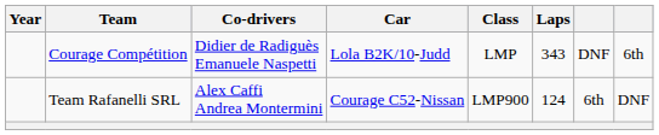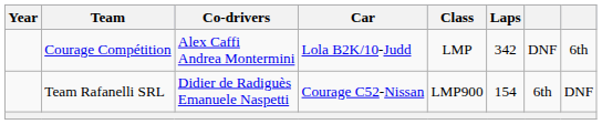Courage Compétition | Co-drivers: Didier de Radiguès Emanuele Naspetti -> Alex Caffi Andrea Montermini
Courage Compétition | Laps: 343 -> 342
Team Rafanelli SRL | Co-drivers: Alex Caffi Andrea Montermini -> Didier de Radiguès Emanuele Naspetti
Team Rafanelli SRL | Laps: 124 -> 154
